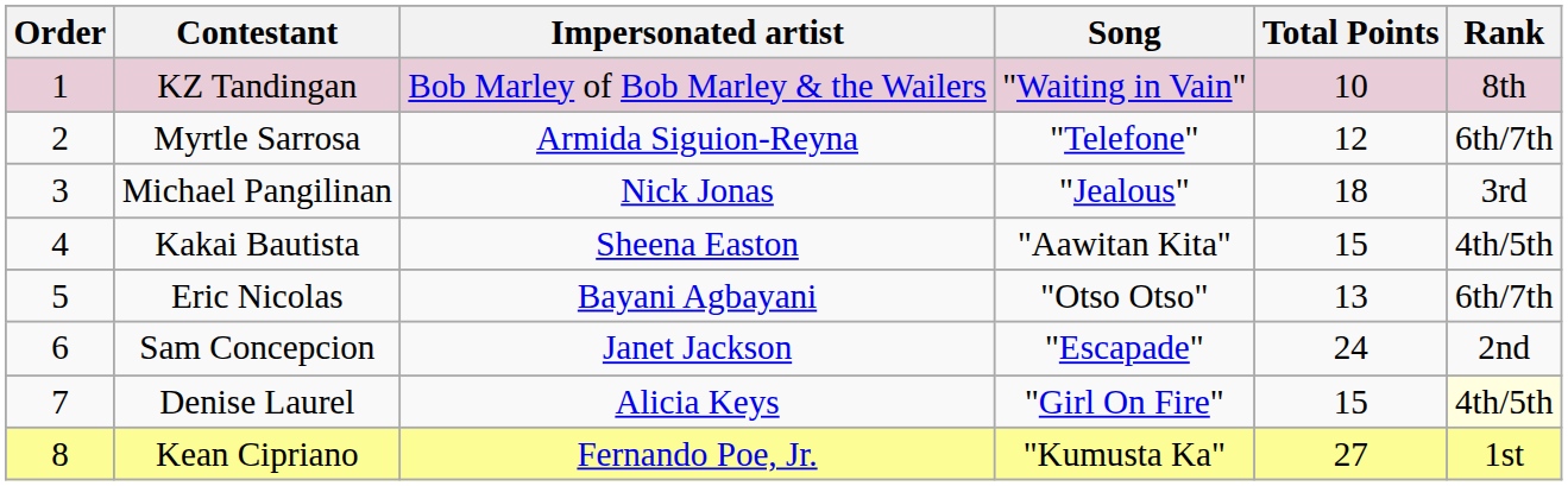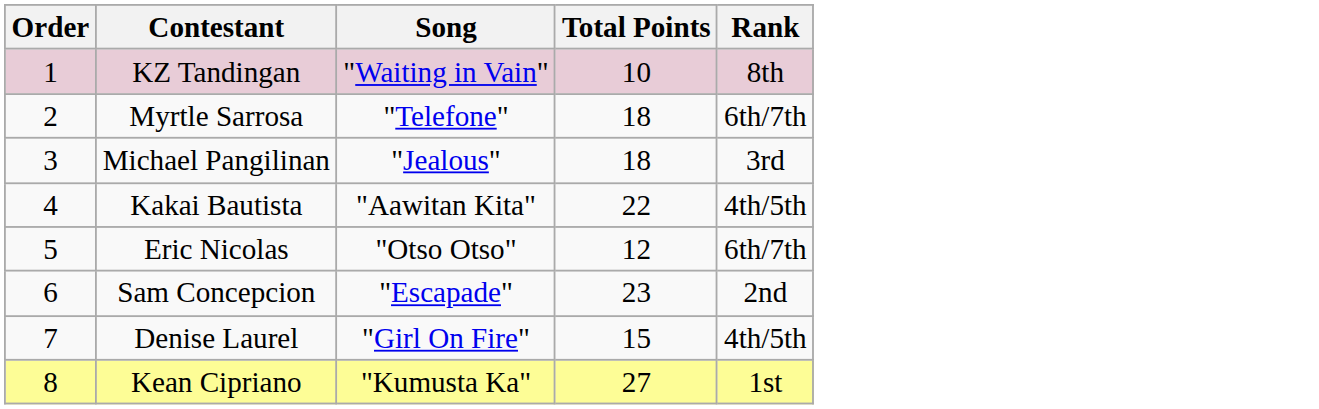- column: Impersonated artist | Bob Marley of Bob Marley & the Wailers | Armida Siguion-Reyna | Nick Jonas | Sheena Easton | Bayani Agbayani | Janet Jackson | Alicia Keys | Fernando Poe, Jr.
Myrtle Sarrosa | Total Points: 12 -> 18
Kakai Bautista | Total Points: 15 -> 22
Eric Nicolas | Total Points: 13 -> 12
Sam Concepcion | Total Points: 24 -> 23
Denise Laurel | Rank: lightyellow background -> no background
